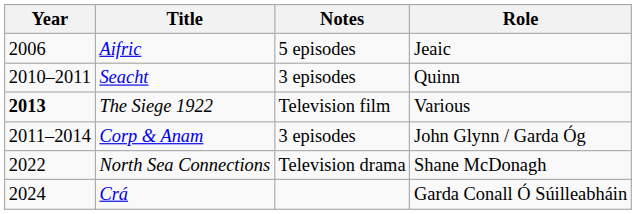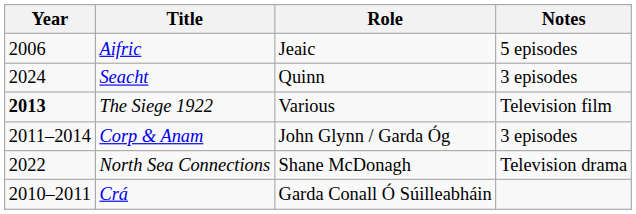columns swapped: Role <-> Notes
Seacht | Year: 2010–2011 -> 2024
Crá | Year: 2024 -> 2010–2011
